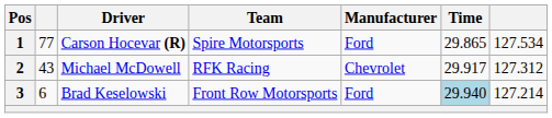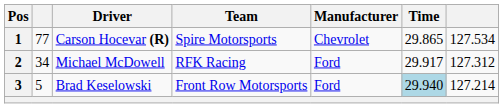1 | Manufacturer: Ford -> Chevrolet
2 | column 2: 43 -> 34
2 | Manufacturer: Chevrolet -> Ford
3 | column 2: 6 -> 5
